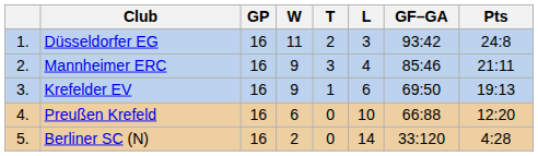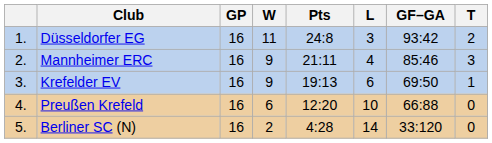columns swapped: T <-> Pts
